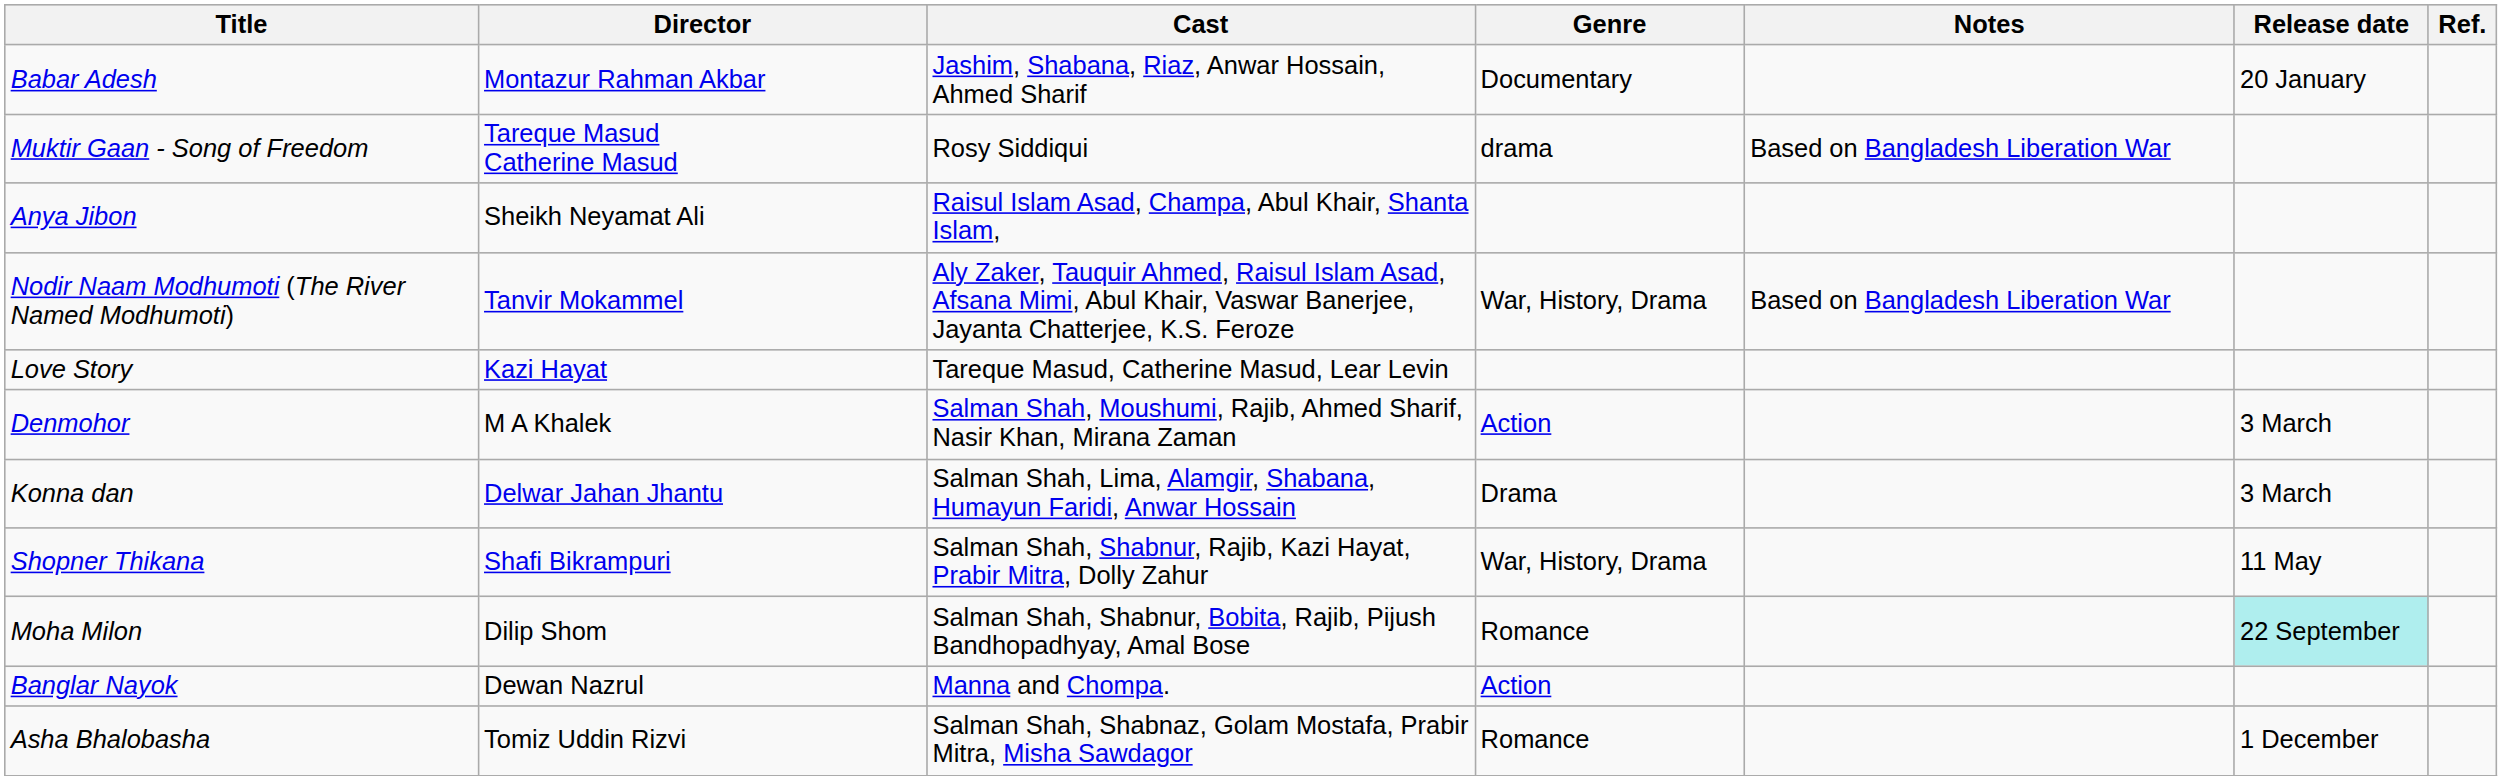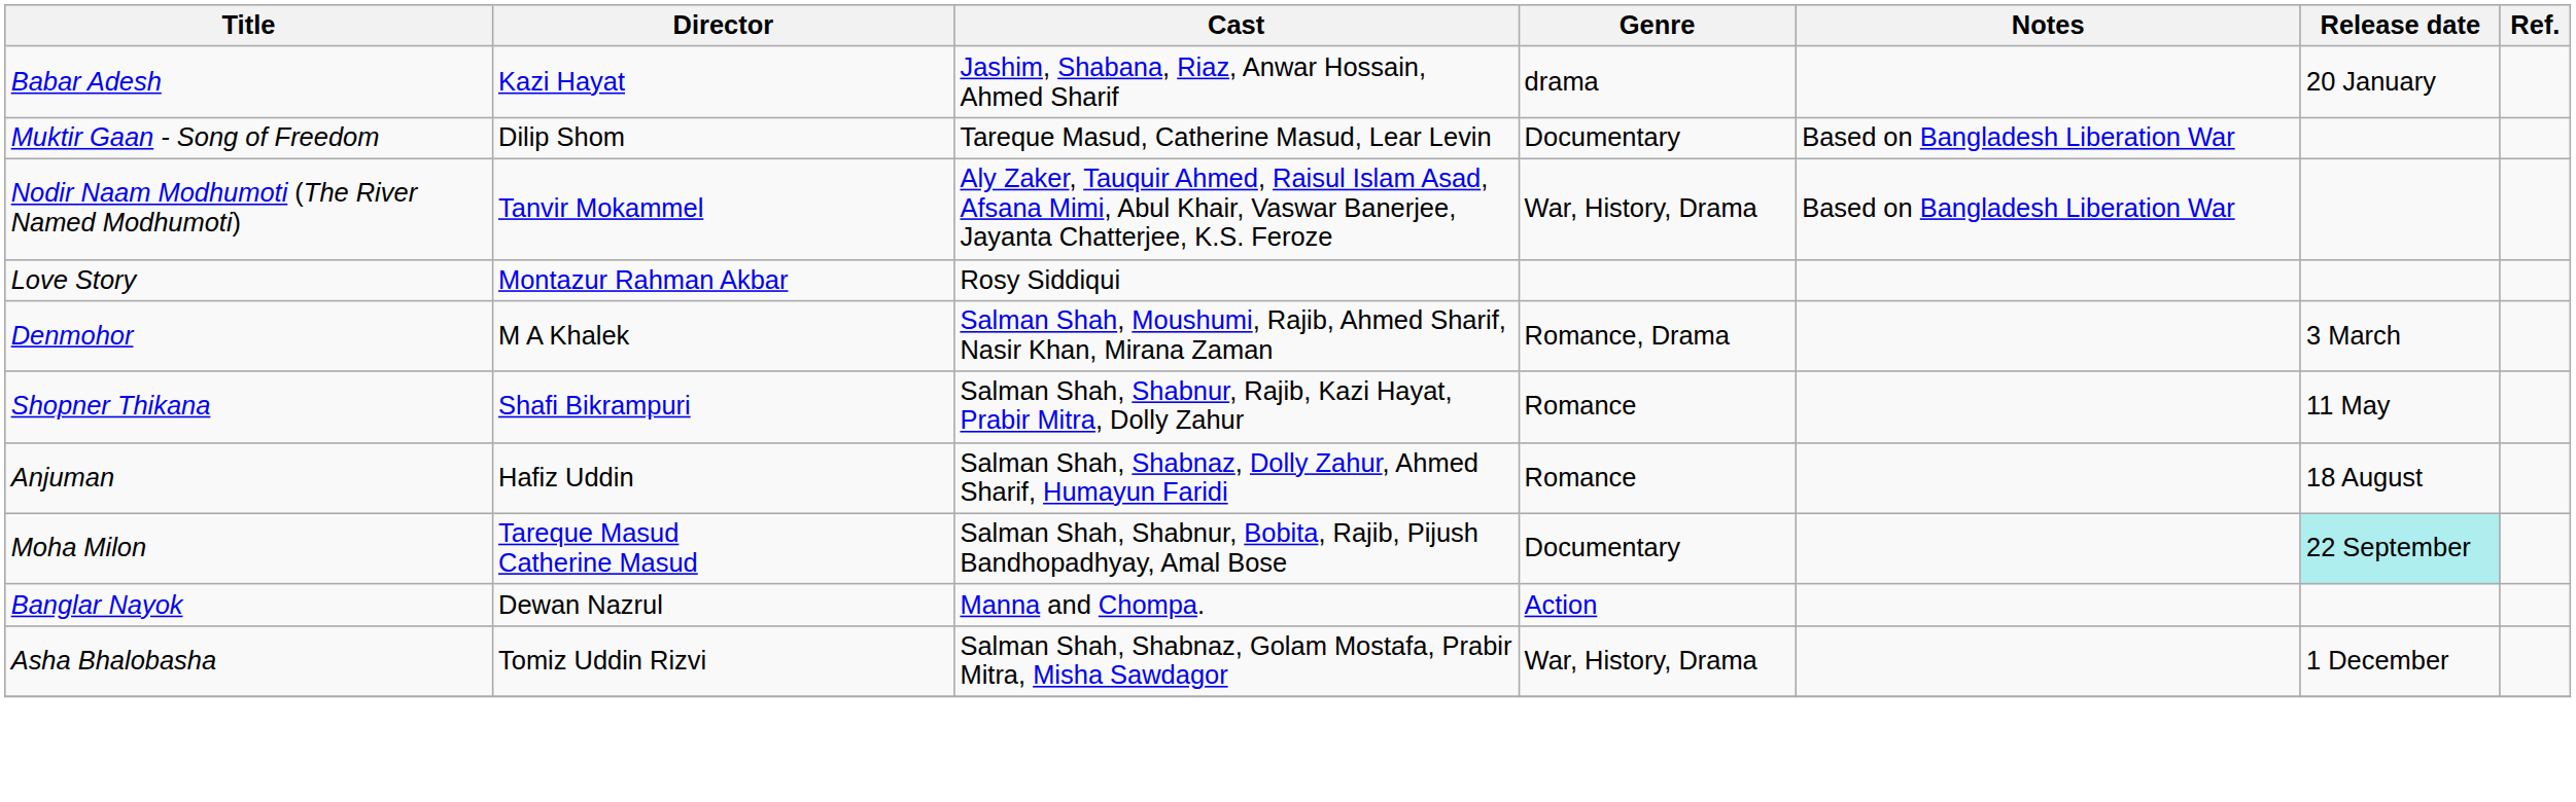Babar Adesh | Director: Montazur Rahman Akbar -> Kazi Hayat
Babar Adesh | Genre: Documentary -> drama
Muktir Gaan - Song of Freedom | Director: Tareque Masud Catherine Masud -> Dilip Shom
Muktir Gaan - Song of Freedom | Cast: Rosy Siddiqui -> Tareque Masud, Catherine Masud, Lear Levin
Muktir Gaan - Song of Freedom | Genre: drama -> Documentary
- row: Anya Jibon | Sheikh Neyamat Ali | Raisul Islam Asad, Champa, Abul Khair, Shanta Islam,
Love Story | Director: Kazi Hayat -> Montazur Rahman Akbar
Love Story | Cast: Tareque Masud, Catherine Masud, Lear Levin -> Rosy Siddiqui
Denmohor | Genre: Action -> Romance, Drama
- row: Konna dan | Delwar Jahan Jhantu | Salman Shah, Lima, Alamgir, Shabana, Humayun Faridi, Anwar Hossain | Drama | 3 March
Shopner Thikana | Genre: War, History, Drama -> Romance
+ row: Anjuman | Hafiz Uddin | Salman Shah, Shabnaz, Dolly Zahur, Ahmed Sharif, Humayun Faridi | Romance | 18 August
Moha Milon | Director: Dilip Shom -> Tareque Masud Catherine Masud
Moha Milon | Genre: Romance -> Documentary
Asha Bhalobasha | Genre: Romance -> War, History, Drama
